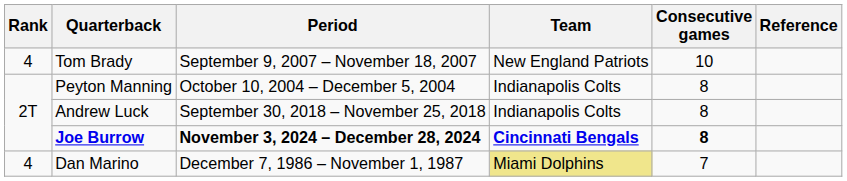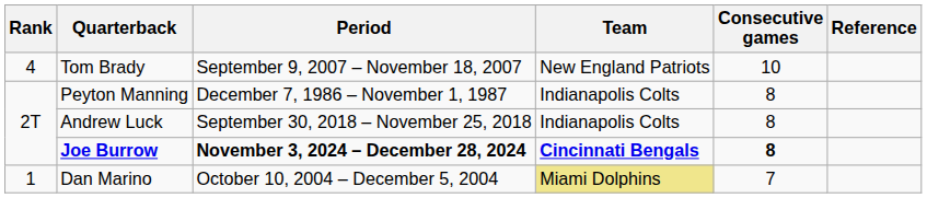Peyton Manning | Period: October 10, 2004 – December 5, 2004 -> December 7, 1986 – November 1, 1987
Dan Marino | Rank: 4 -> 1
Dan Marino | Period: December 7, 1986 – November 1, 1987 -> October 10, 2004 – December 5, 2004
